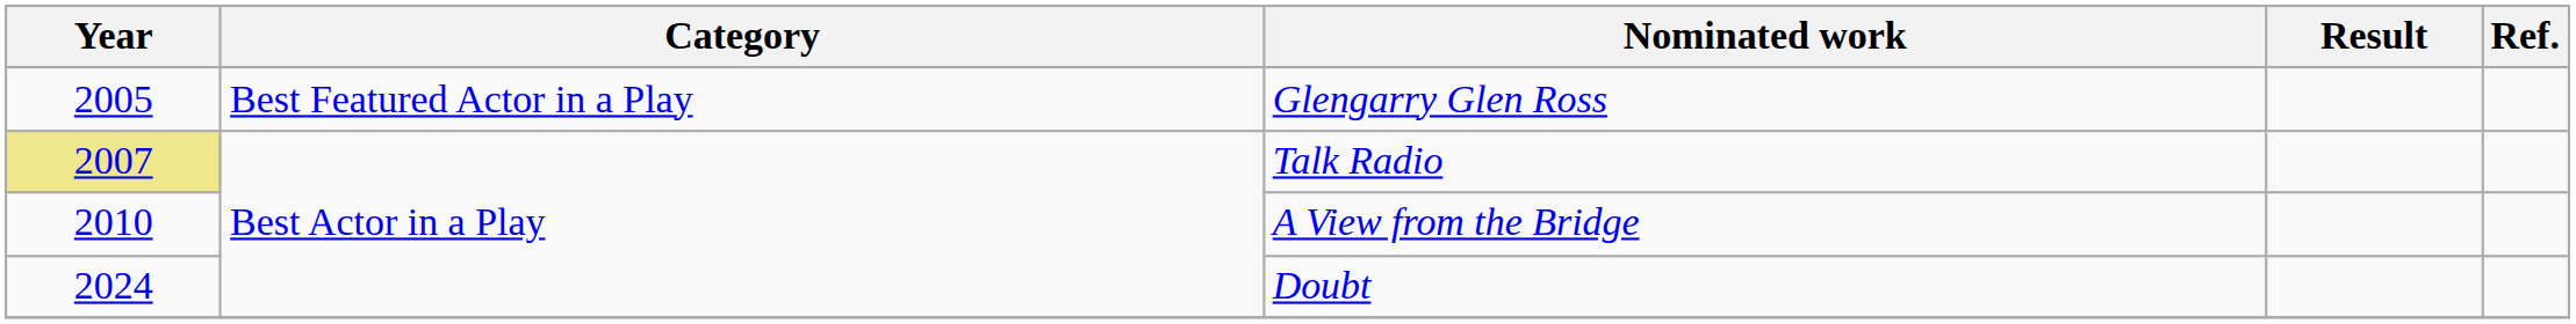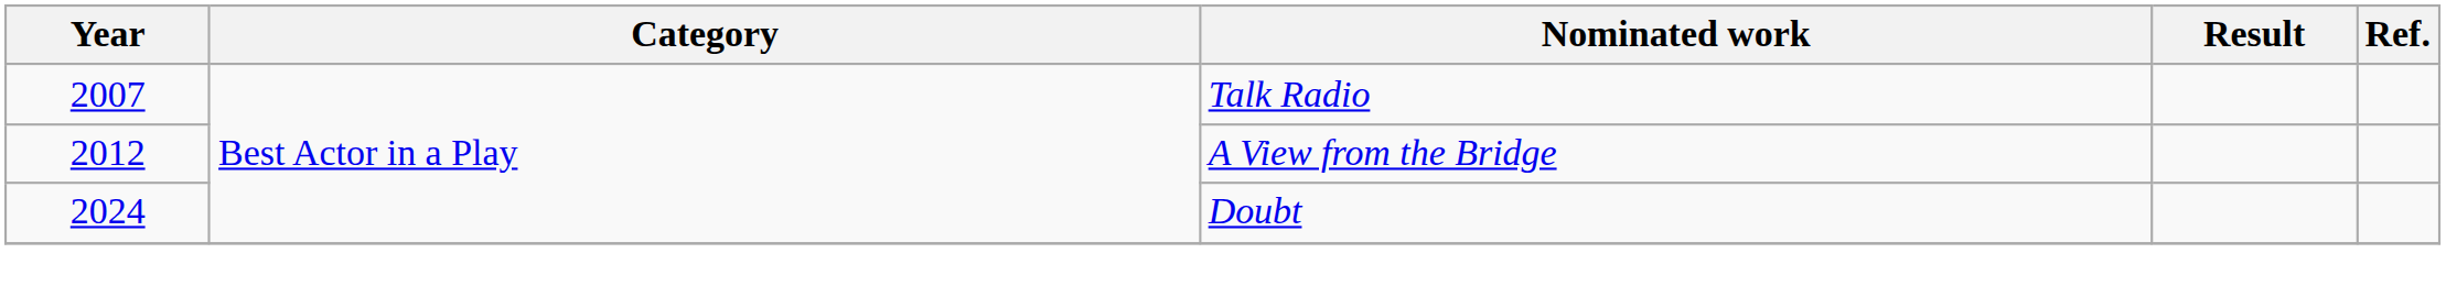- row: 2005 | Best Featured Actor in a Play | Glengarry Glen Ross
Talk Radio | Year: khaki background -> no background
A View from the Bridge | Year: 2010 -> 2012
